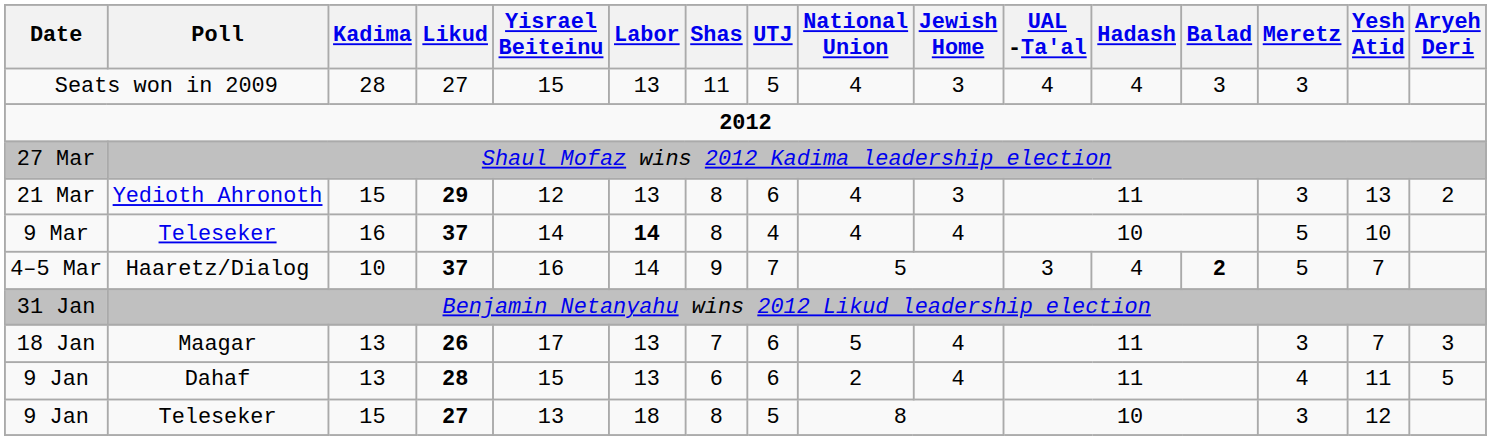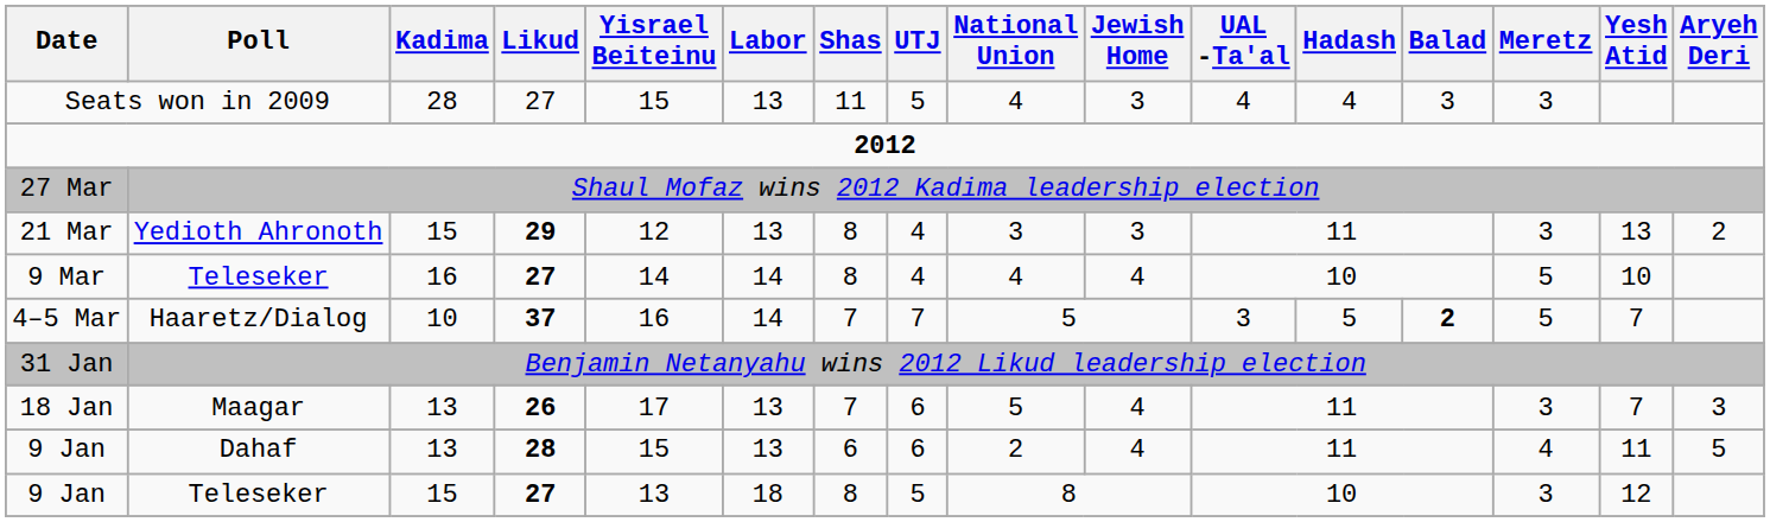21 Mar | UTJ: 6 -> 4
21 Mar | National Union: 4 -> 3
9 Mar | Likud: 37 -> 27
9 Mar | Labor: bold -> normal
4–5 Mar | Shas: 9 -> 7
4–5 Mar | Hadash: 4 -> 5
